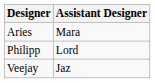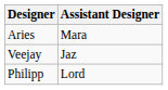rows swapped: Philipp <-> Veejay
